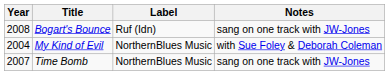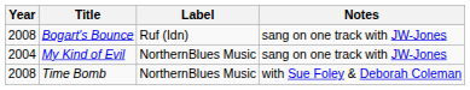My Kind of Evil | Notes: with Sue Foley & Deborah Coleman -> sang on one track with JW-Jones
Time Bomb | Year: 2007 -> 2008
Time Bomb | Notes: sang on one track with JW-Jones -> with Sue Foley & Deborah Coleman
